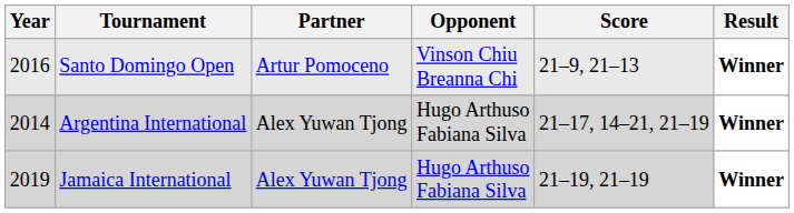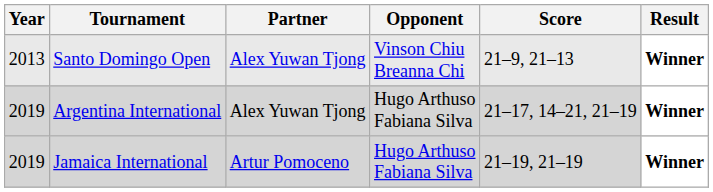Santo Domingo Open | Year: 2016 -> 2013
Santo Domingo Open | Partner: Artur Pomoceno -> Alex Yuwan Tjong
Argentina International | Year: 2014 -> 2019
Jamaica International | Partner: Alex Yuwan Tjong -> Artur Pomoceno
